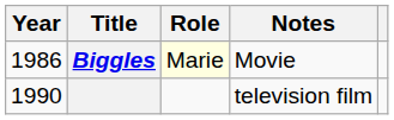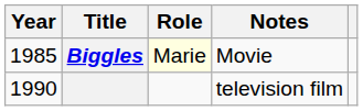Biggles | Year: 1986 -> 1985
